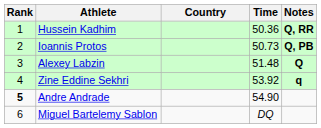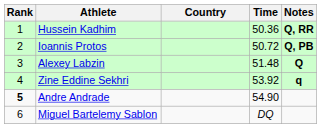Ioannis Protos | Time: 50.73 -> 50.72
